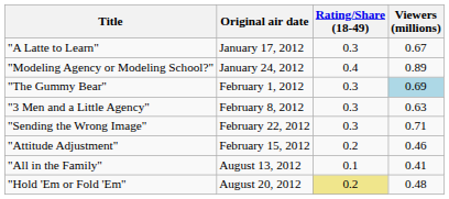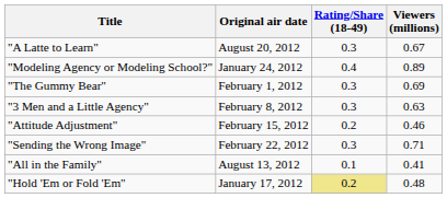"A Latte to Learn" | Original air date: January 17, 2012 -> August 20, 2012
"The Gummy Bear" | Viewers (millions): lightblue background -> no background
rows swapped: "Attitude Adjustment" <-> "Sending the Wrong Image"
"Hold 'Em or Fold 'Em" | Original air date: August 20, 2012 -> January 17, 2012
